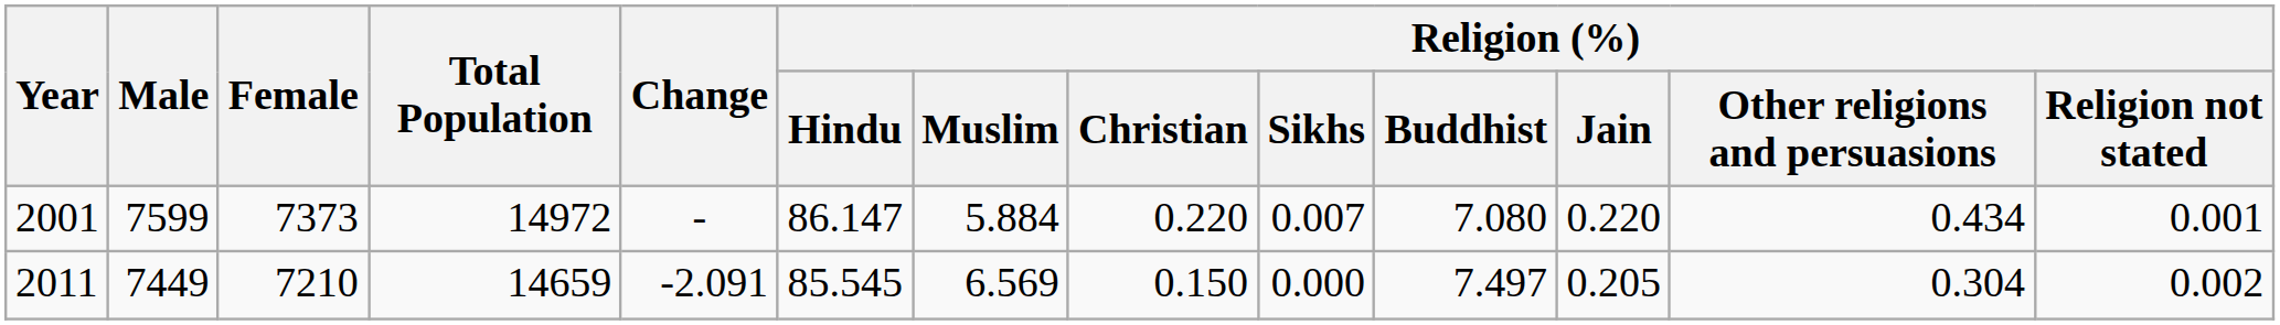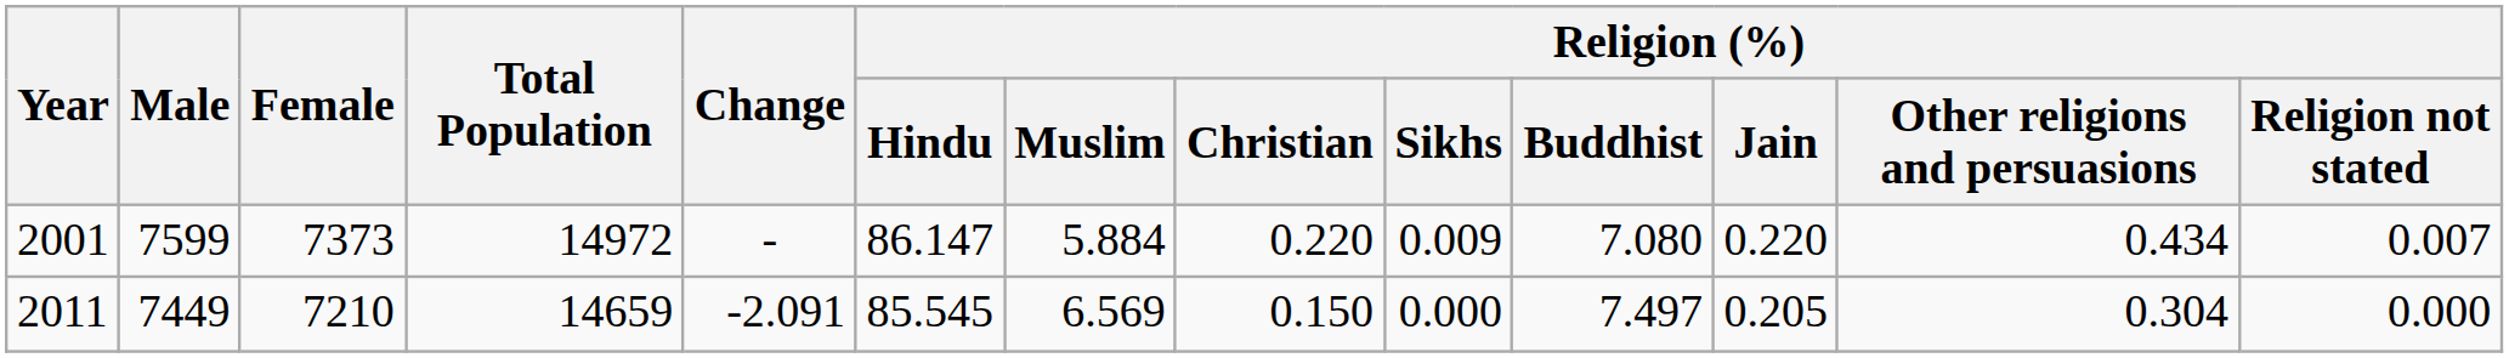2001 | Religion (%) / Sikhs: 0.007 -> 0.009
2001 | Religion (%) / Religion not stated: 0.001 -> 0.007
2011 | Religion (%) / Religion not stated: 0.002 -> 0.000
